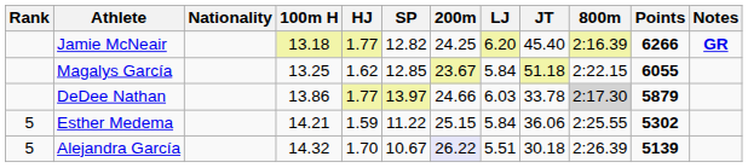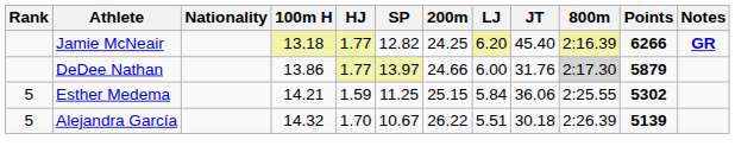- row: Magalys García | 13.25 | 1.62 | 12.85 | 23.67 | 5.84 | 51.18 | 2:22.15 | 6055
DeDee Nathan | LJ: 6.03 -> 6.00
DeDee Nathan | JT: 33.78 -> 31.76
Esther Medema | SP: 11.22 -> 11.25
Alejandra García | 200m: lavender background -> no background
